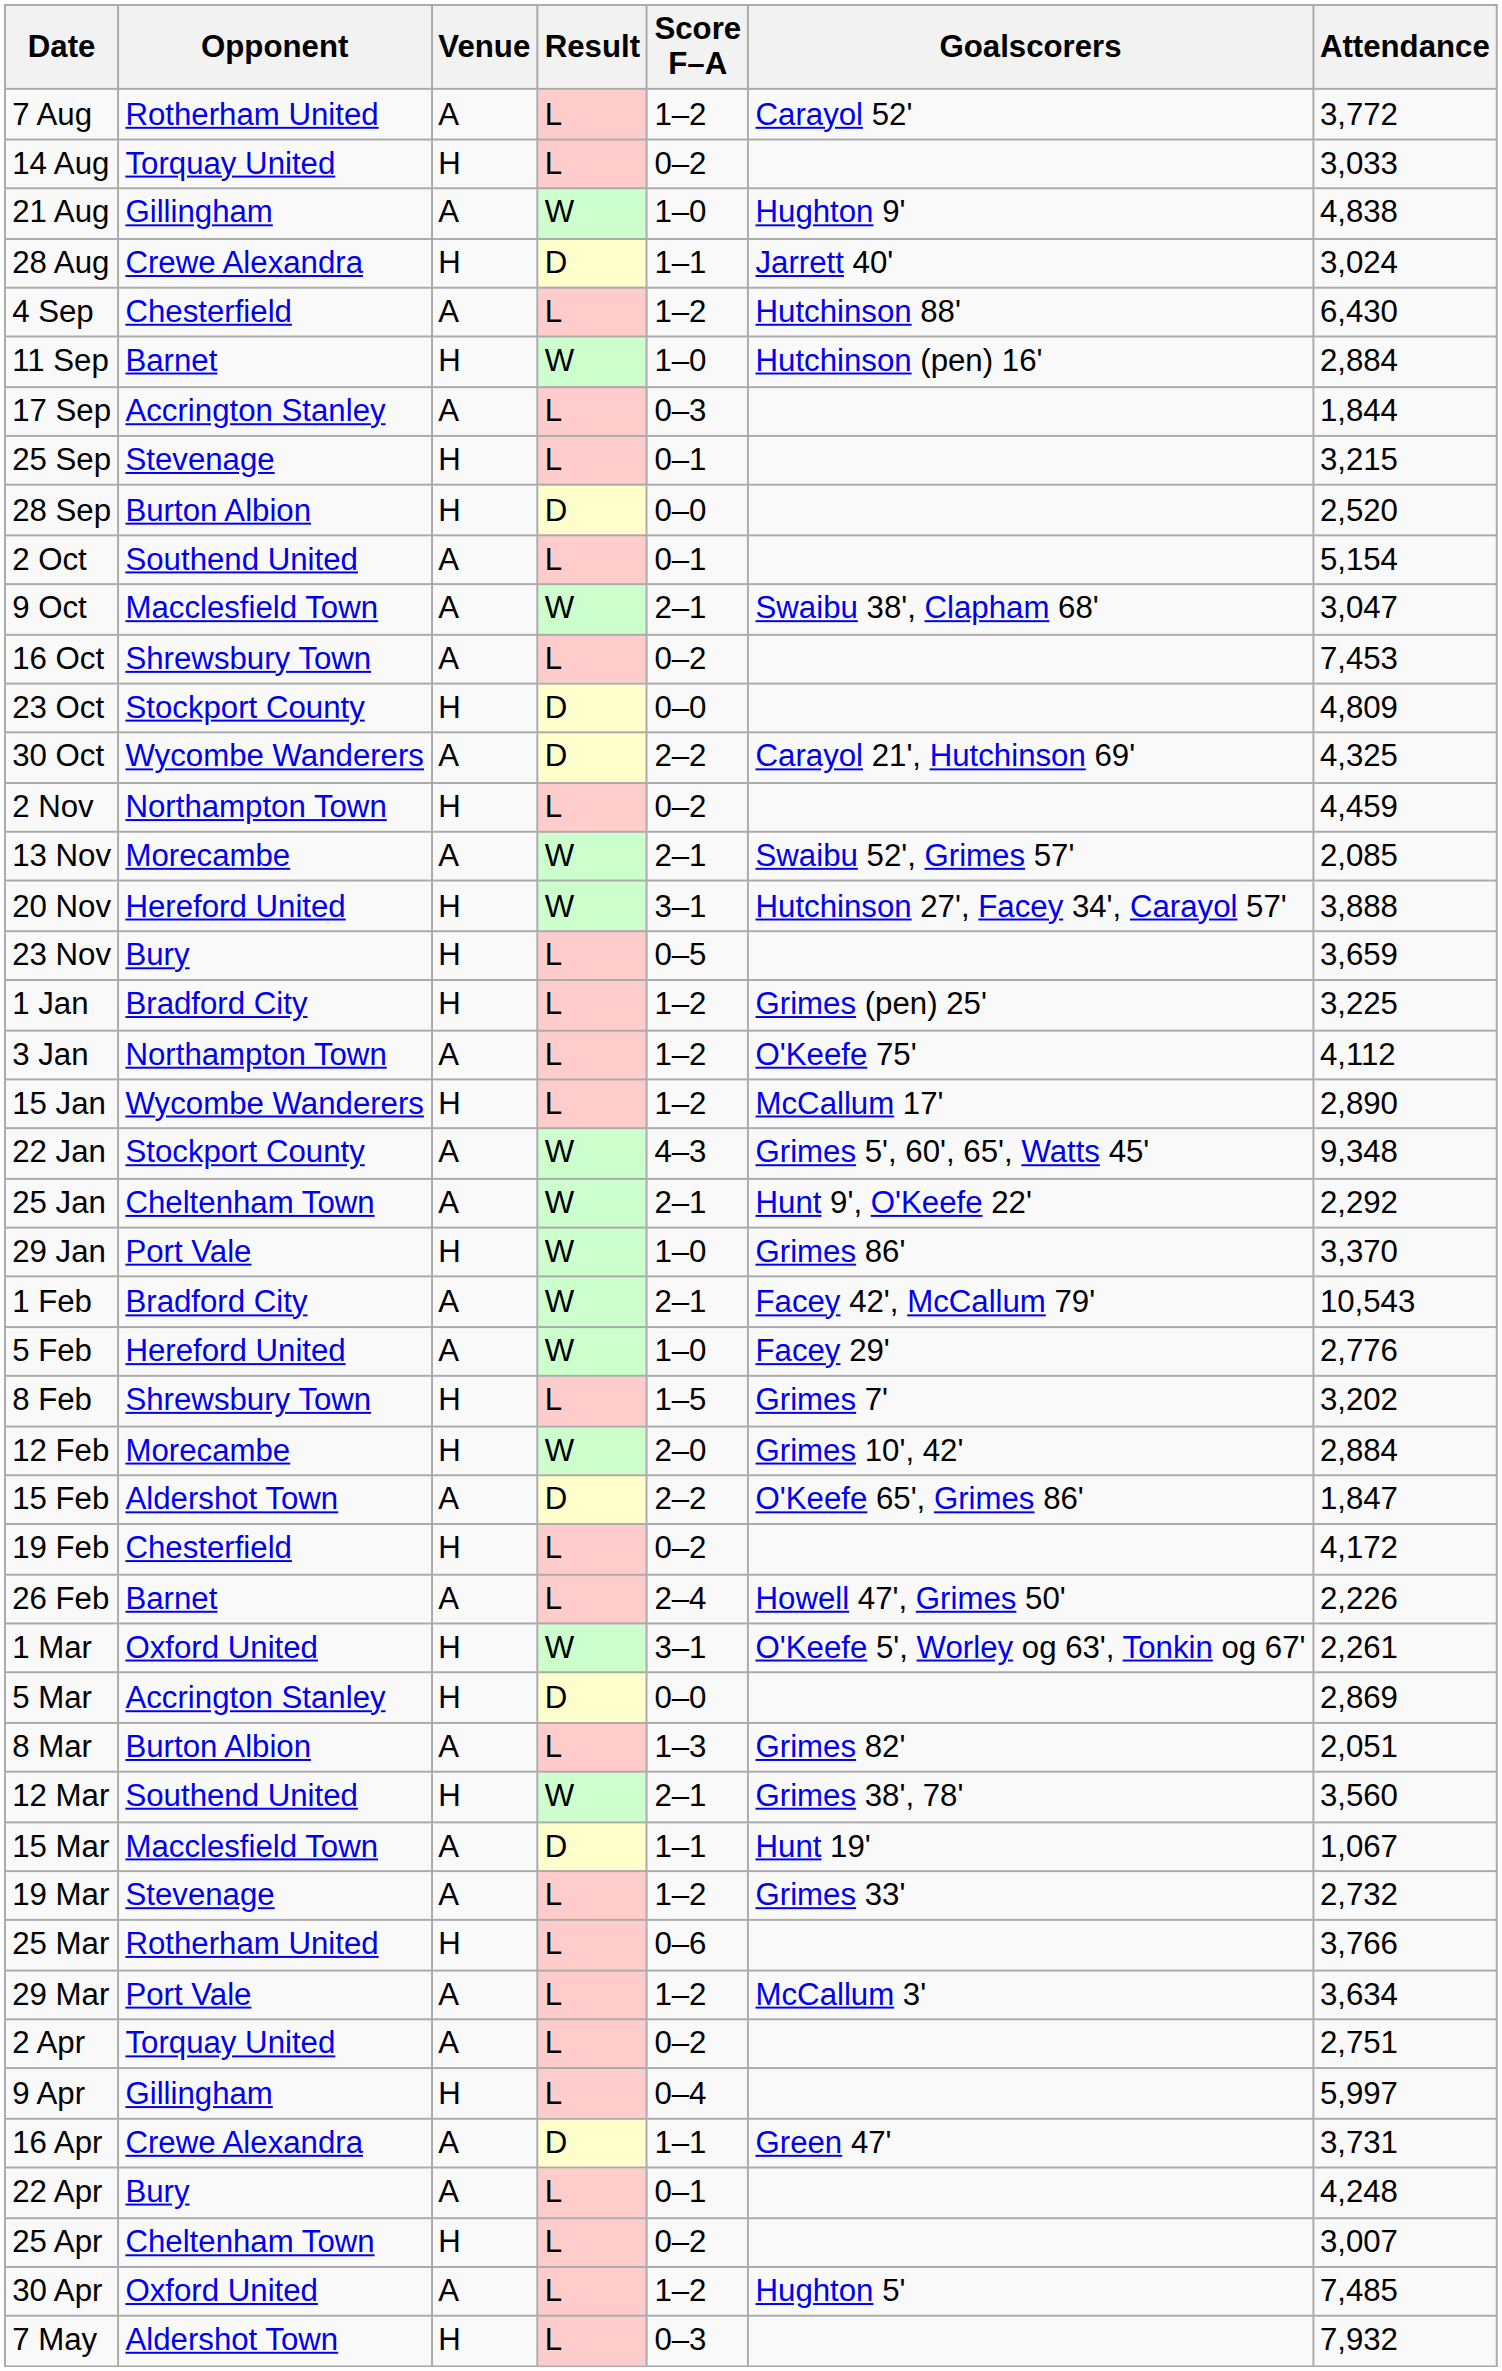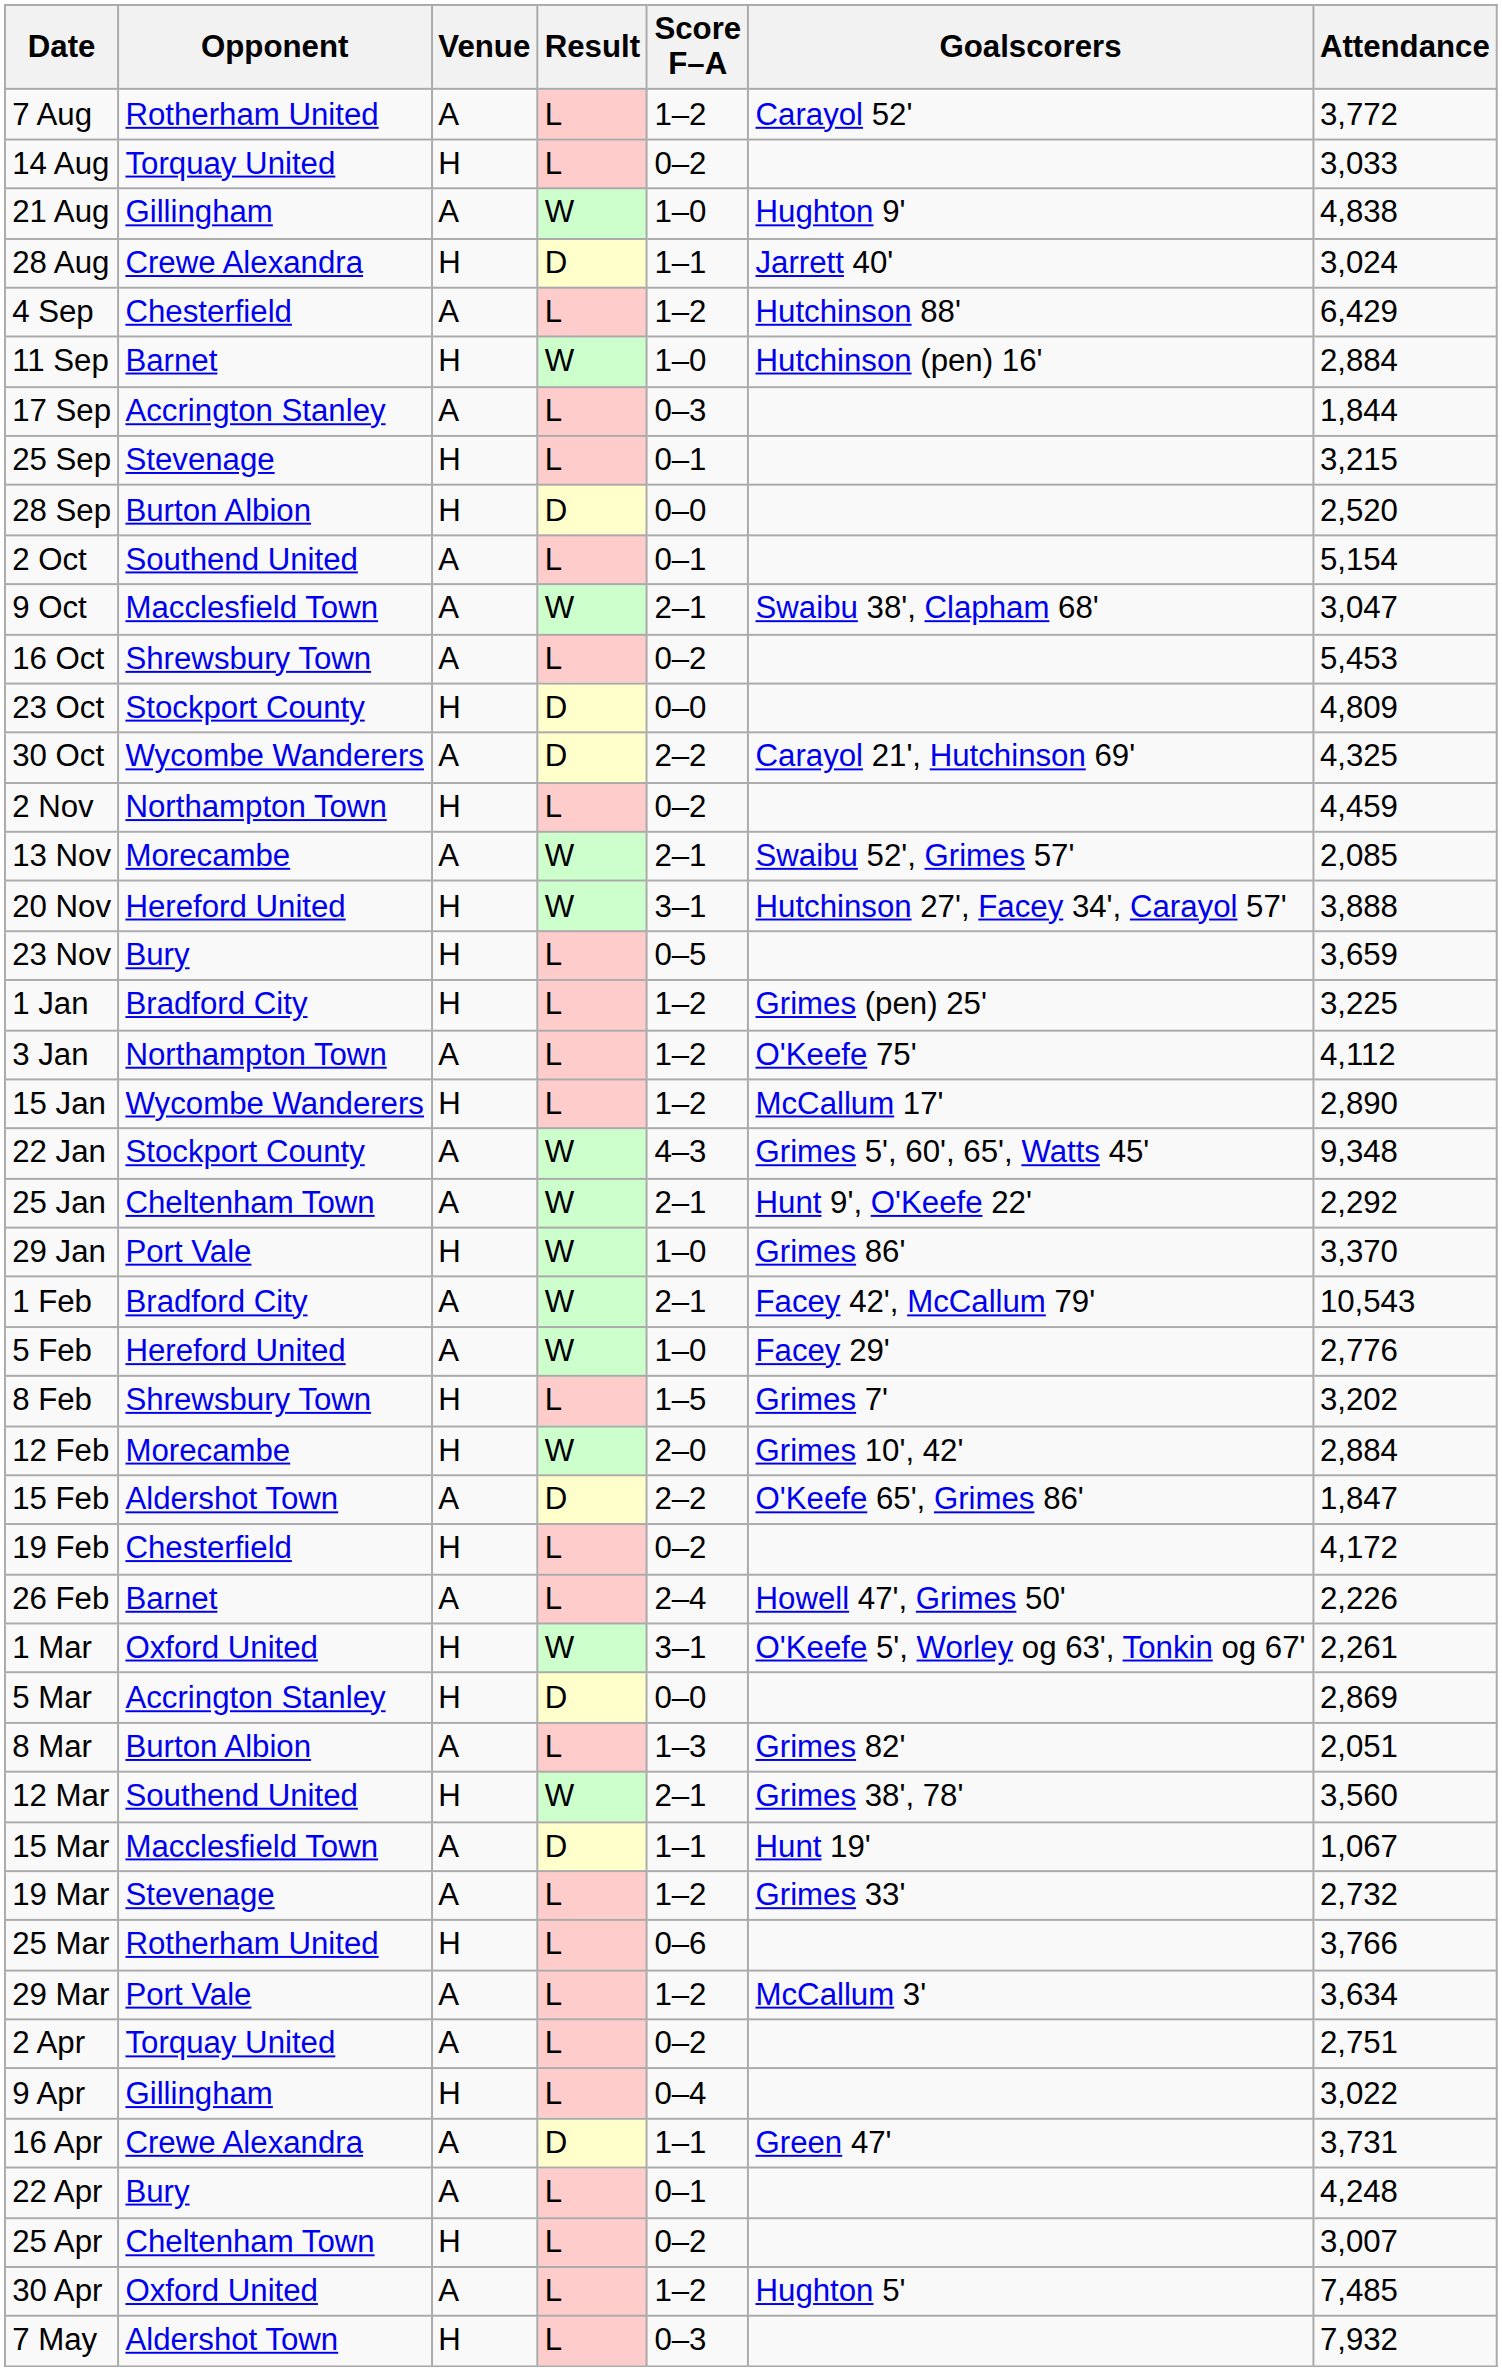4 Sep | Attendance: 6,430 -> 6,429
16 Oct | Attendance: 7,453 -> 5,453
9 Apr | Attendance: 5,997 -> 3,022
